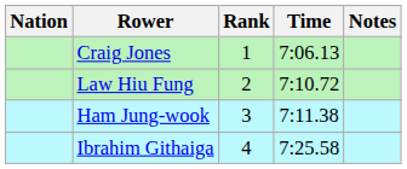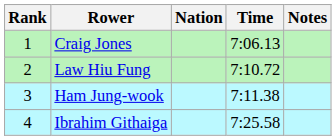columns swapped: Rank <-> Nation
